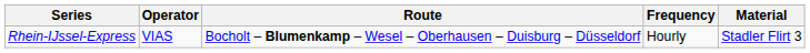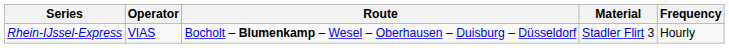columns swapped: Material <-> Frequency
